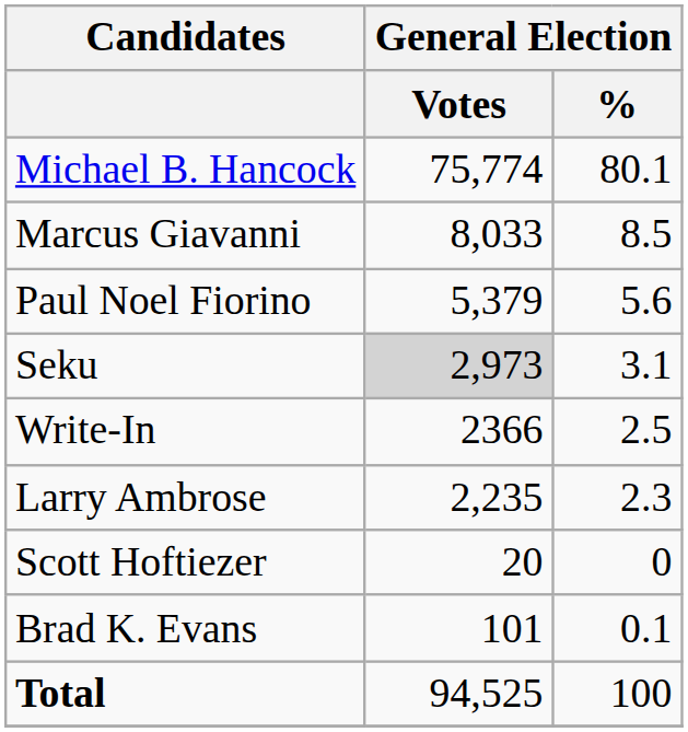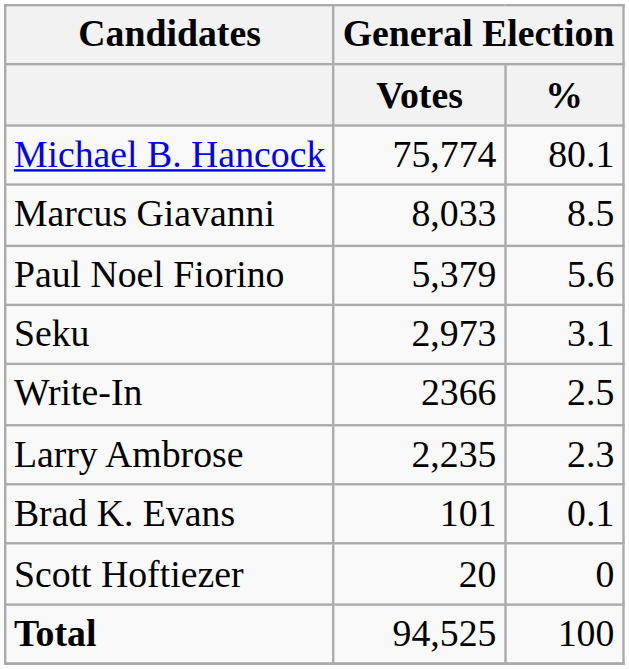Seku | General Election / Votes: lightgrey background -> no background
rows swapped: Brad K. Evans <-> Scott Hoftiezer
